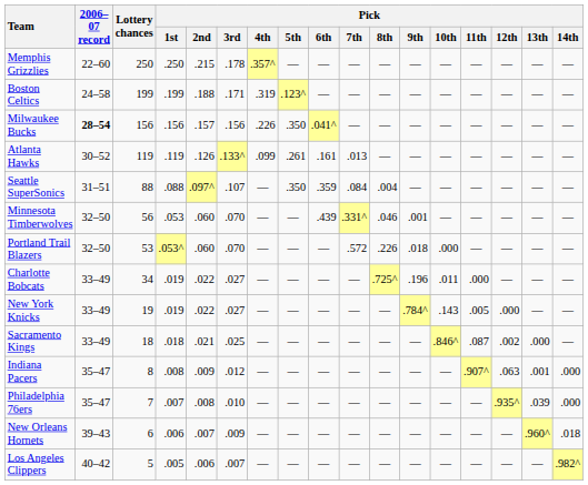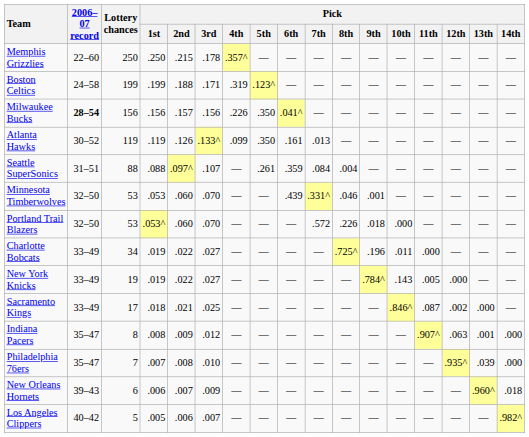Atlanta Hawks | Pick / 5th: .261 -> .350
Seattle SuperSonics | Pick / 5th: .350 -> .261
Minnesota Timberwolves | Lottery chances: 56 -> 53
Sacramento Kings | Lottery chances: 18 -> 17
